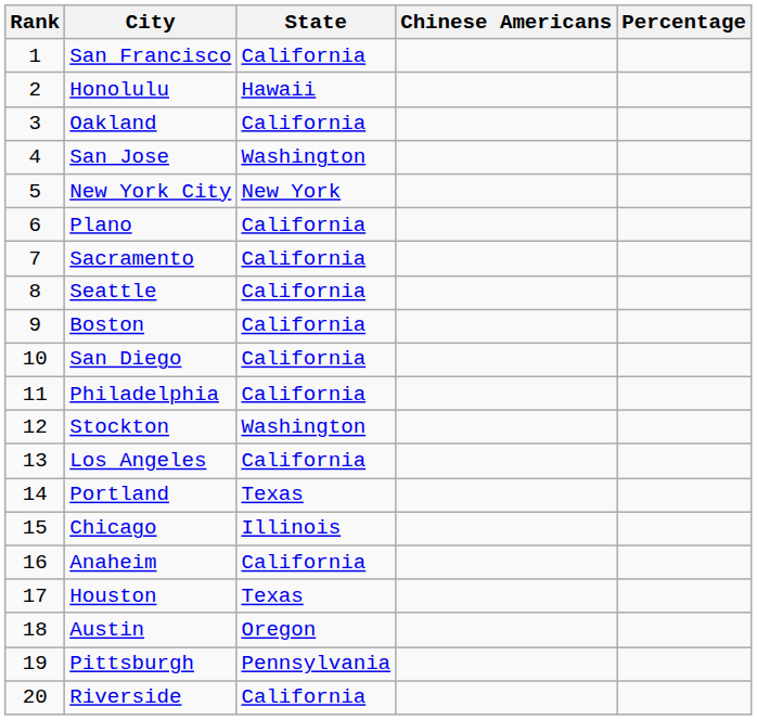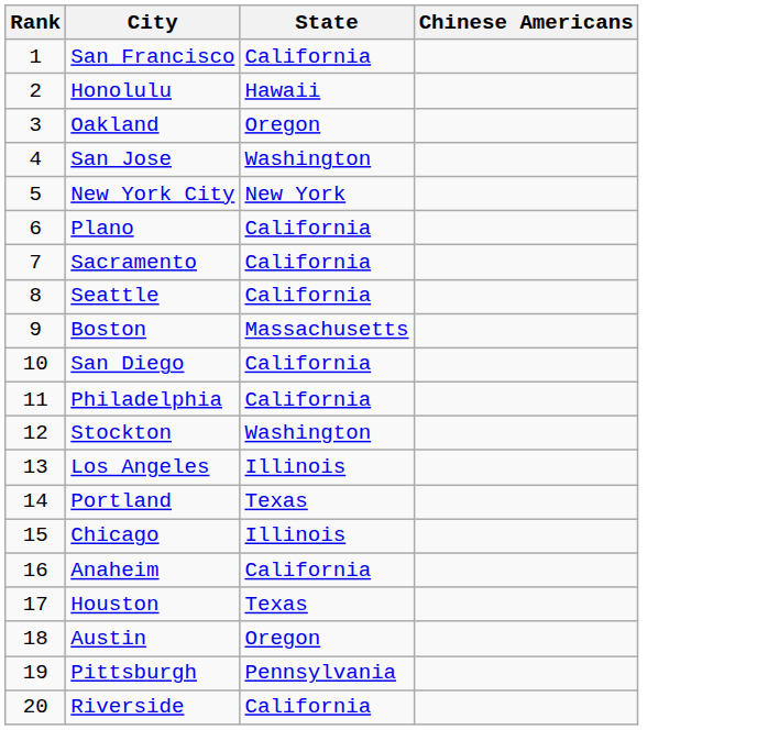- column: Percentage
Oakland | State: California -> Oregon
Boston | State: California -> Massachusetts
Los Angeles | State: California -> Illinois
